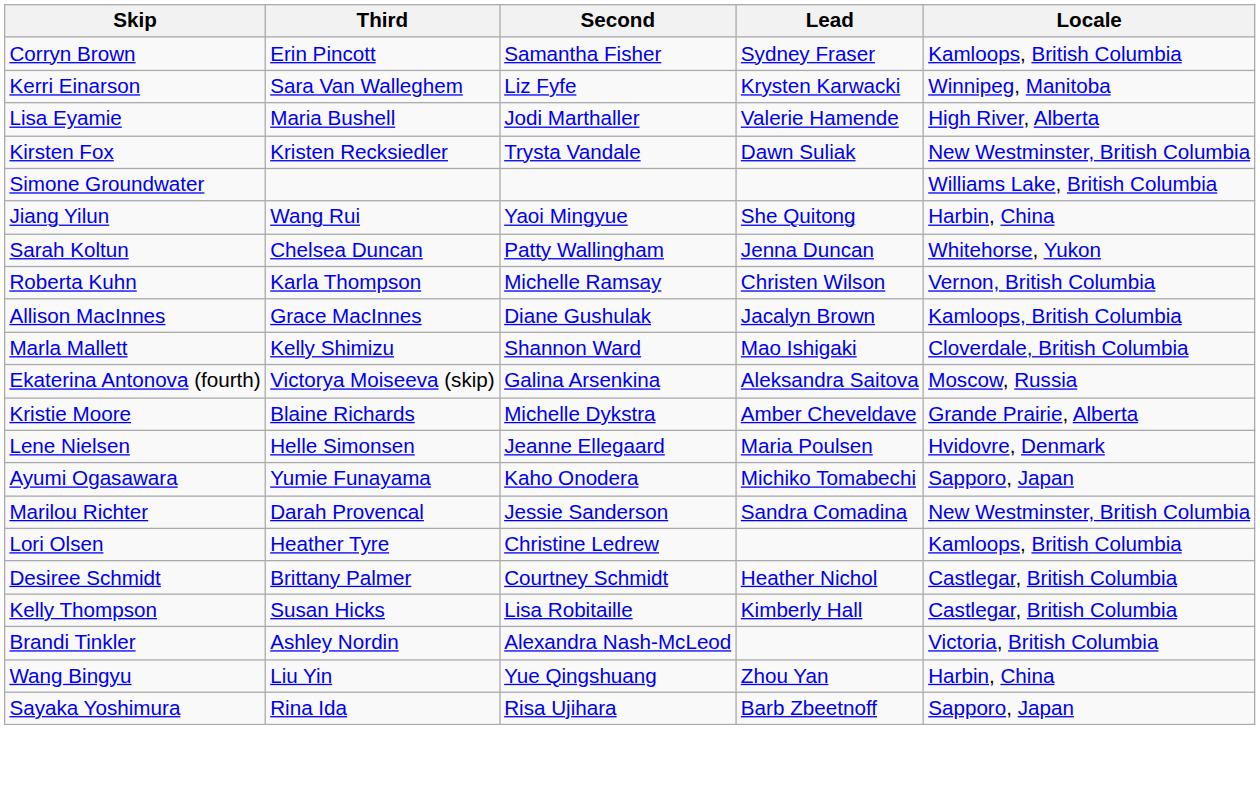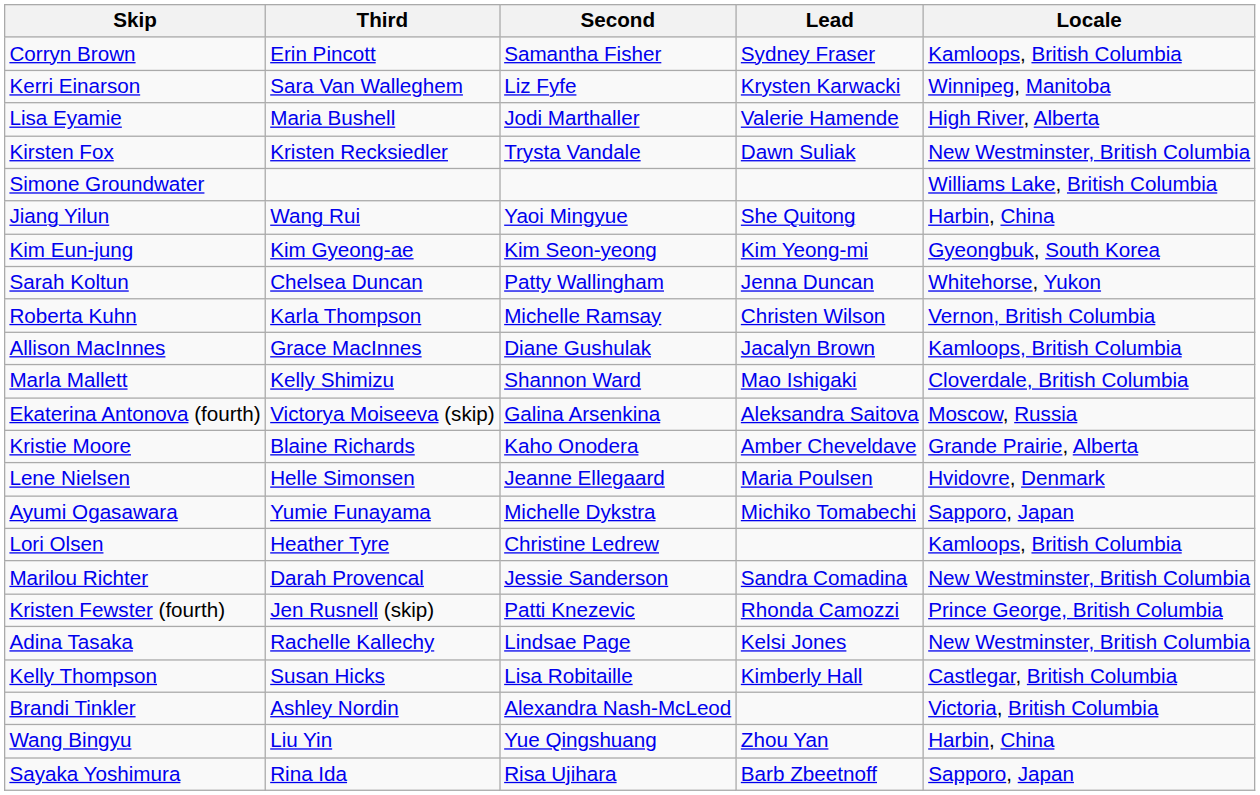+ row: Kim Eun-jung | Kim Gyeong-ae | Kim Seon-yeong | Kim Yeong-mi | Gyeongbuk, South Korea
Kristie Moore | Second: Michelle Dykstra -> Kaho Onodera
Ayumi Ogasawara | Second: Kaho Onodera -> Michelle Dykstra
rows swapped: Lori Olsen <-> Marilou Richter
+ row: Kristen Fewster (fourth) | Jen Rusnell (skip) | Patti Knezevic | Rhonda Camozzi | Prince George, British Columbia
- row: Desiree Schmidt | Brittany Palmer | Courtney Schmidt | Heather Nichol | Castlegar, British Columbia
+ row: Adina Tasaka | Rachelle Kallechy | Lindsae Page | Kelsi Jones | New Westminster, British Columbia
